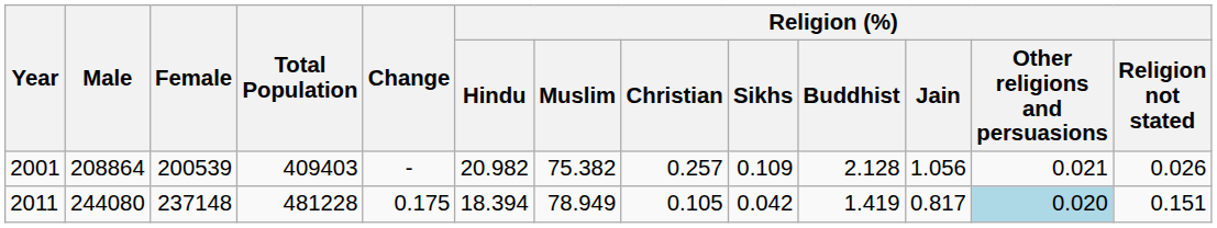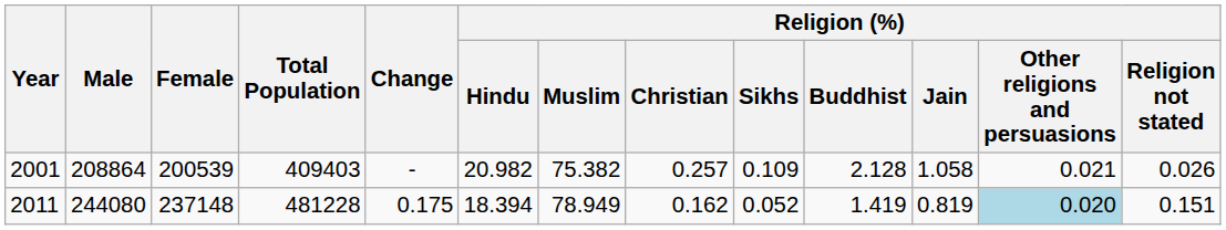2001 | Religion (%) / Jain: 1.056 -> 1.058
2011 | Religion (%) / Christian: 0.105 -> 0.162
2011 | Religion (%) / Sikhs: 0.042 -> 0.052
2011 | Religion (%) / Jain: 0.817 -> 0.819
